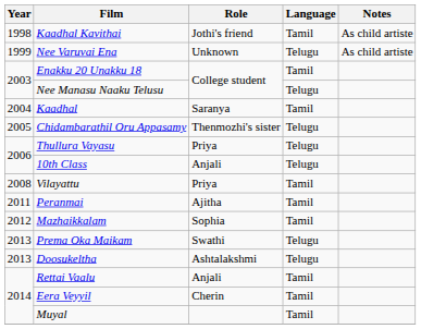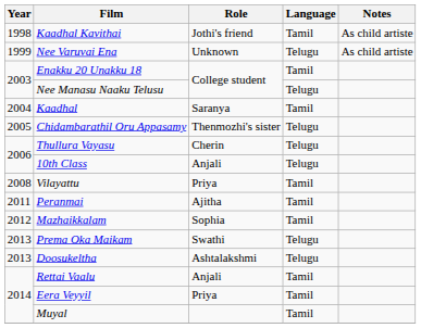Thullura Vayasu | Role: Priya -> Cherin
Eera Veyyil | Role: Cherin -> Priya
